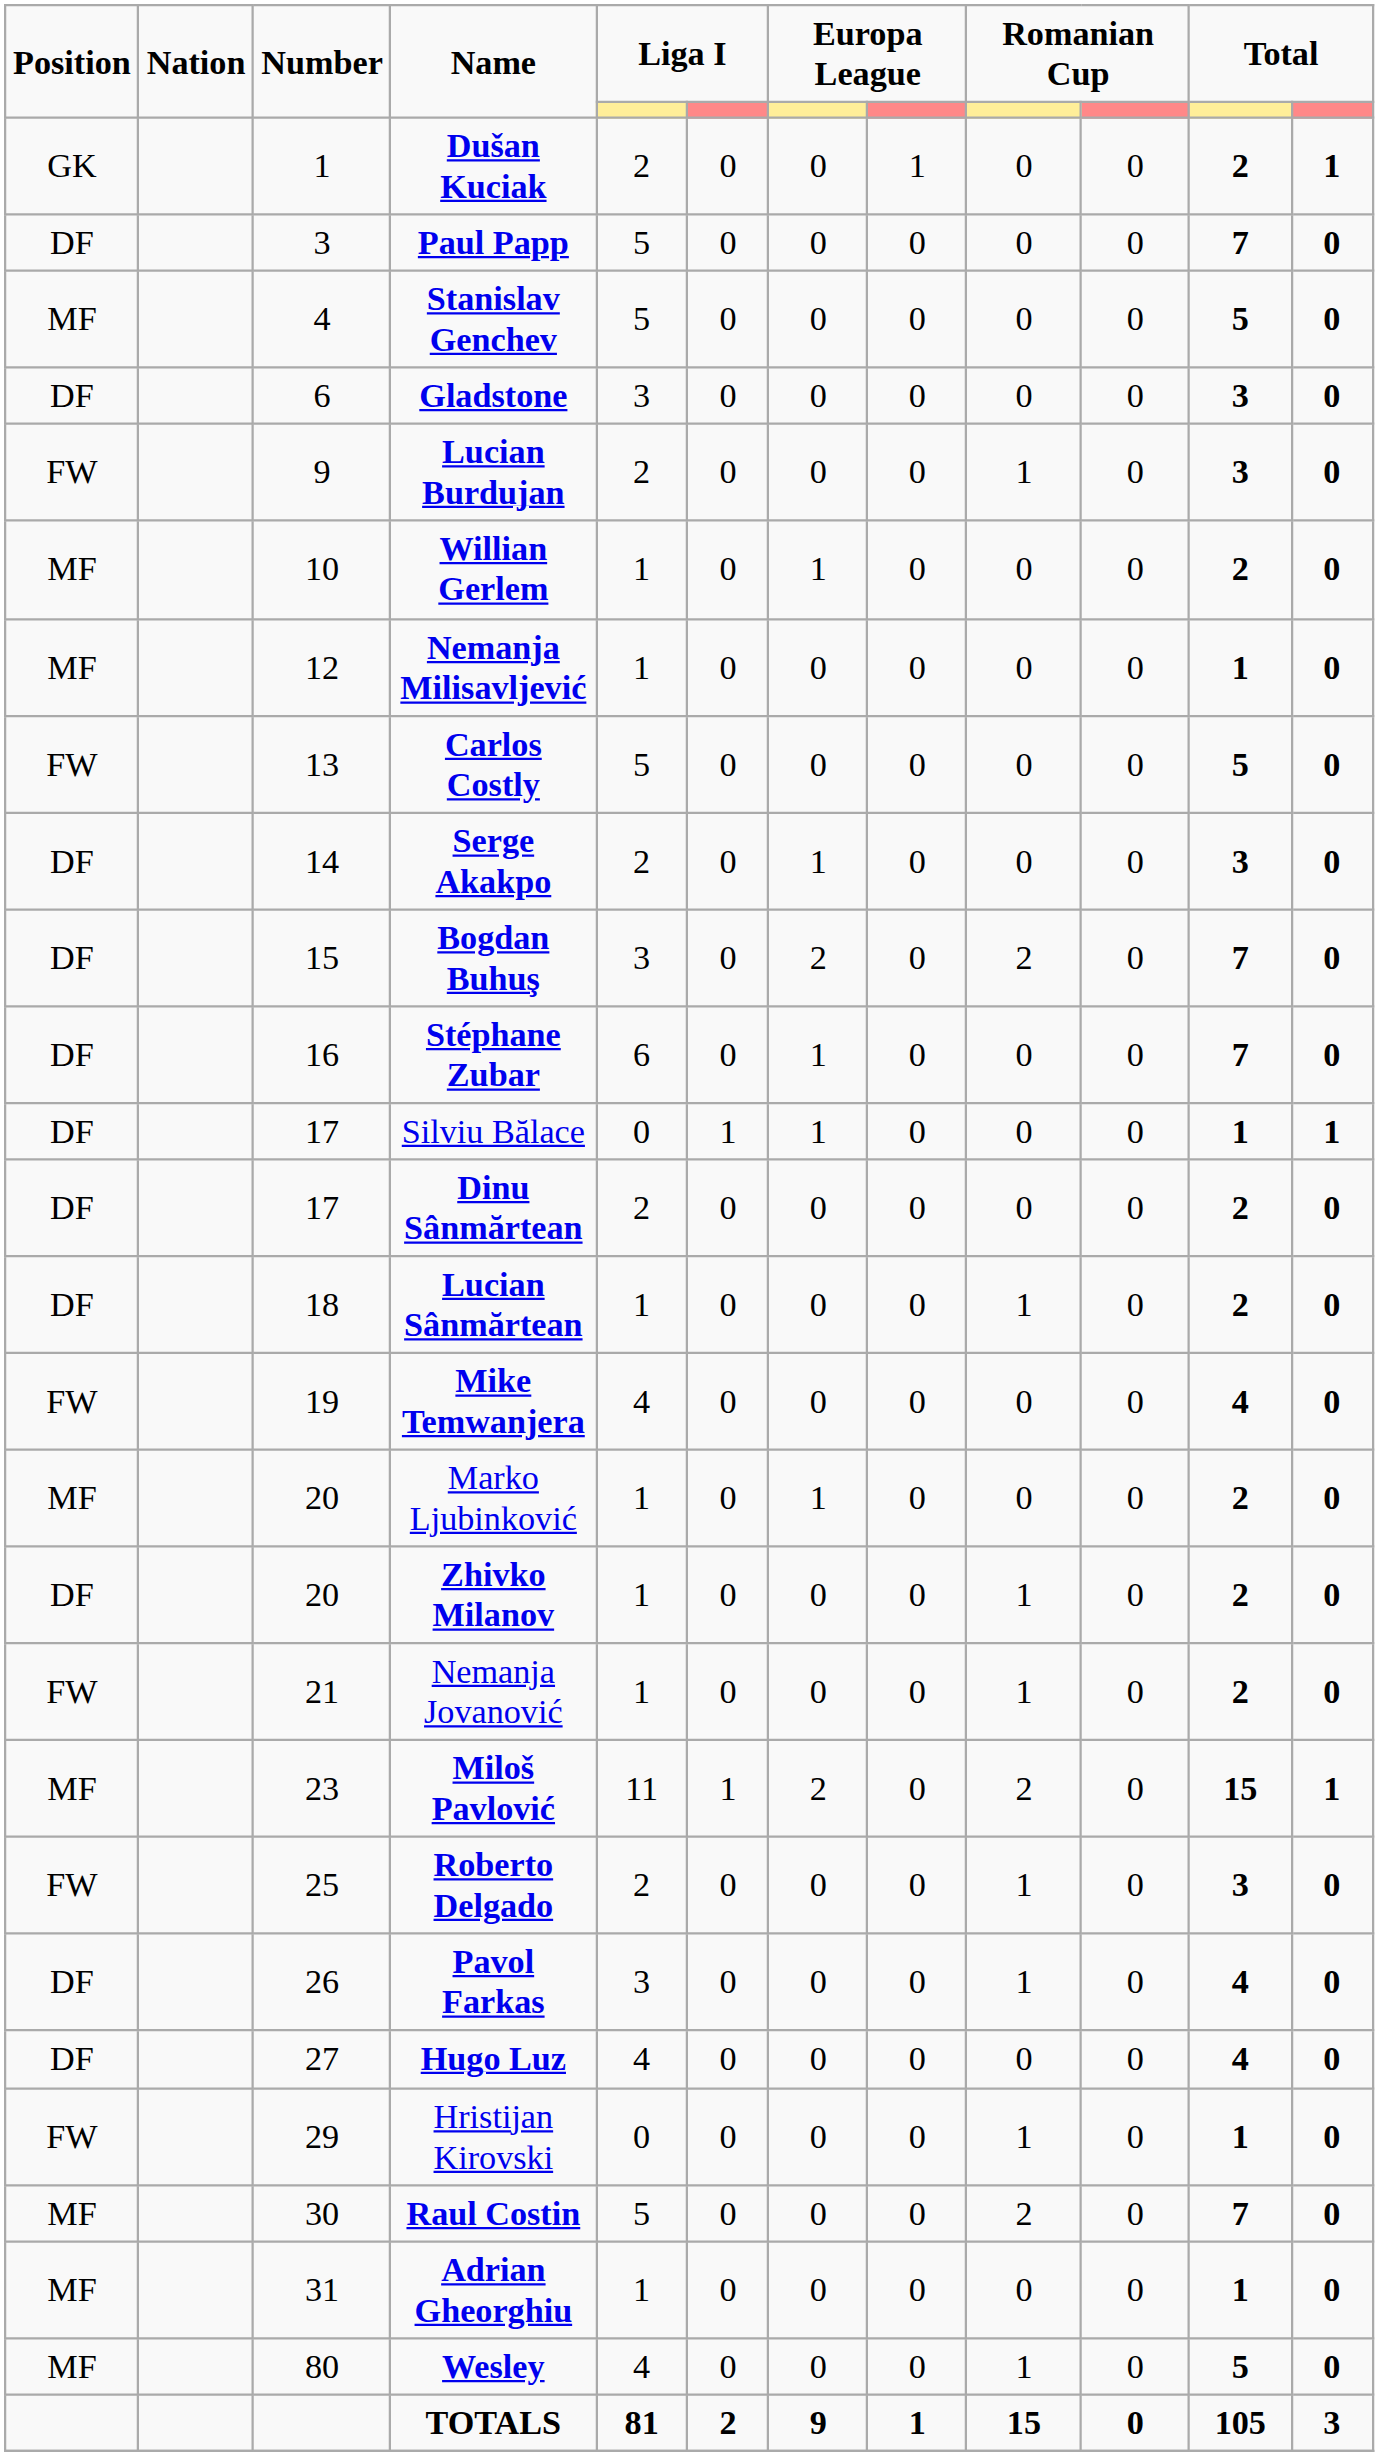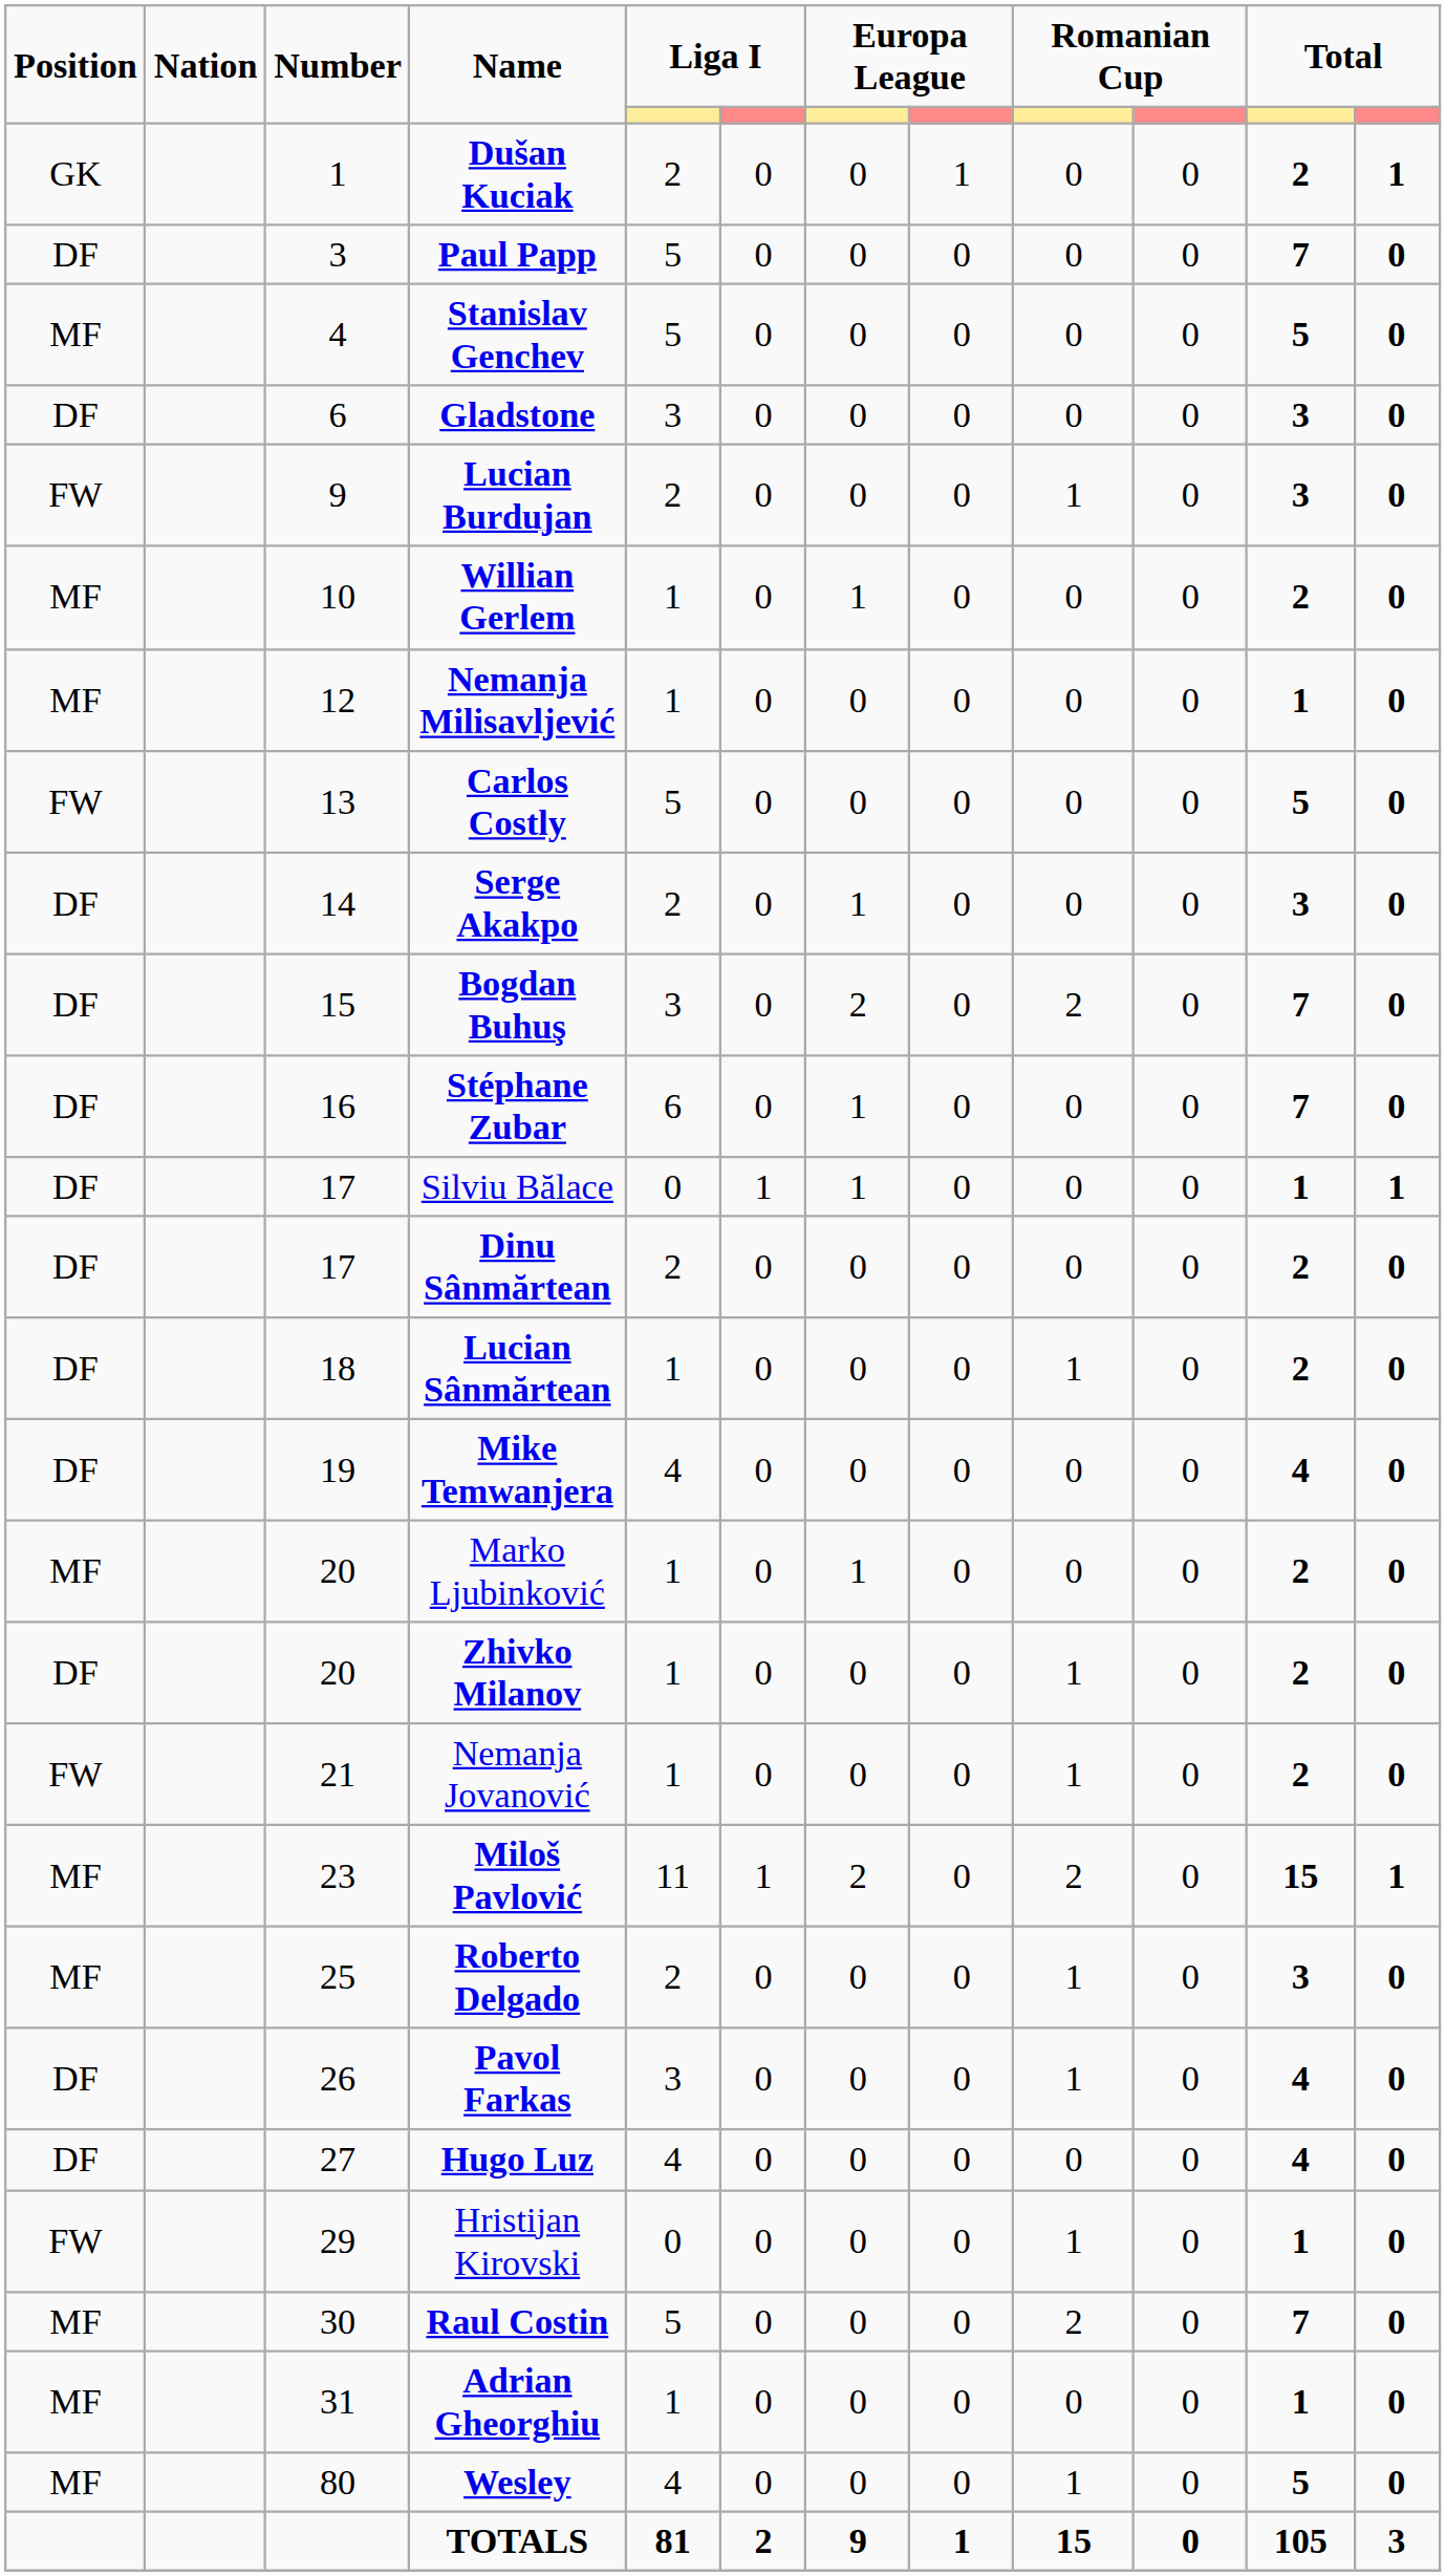Mike Temwanjera | Position: FW -> DF
Roberto Delgado | Position: FW -> MF
